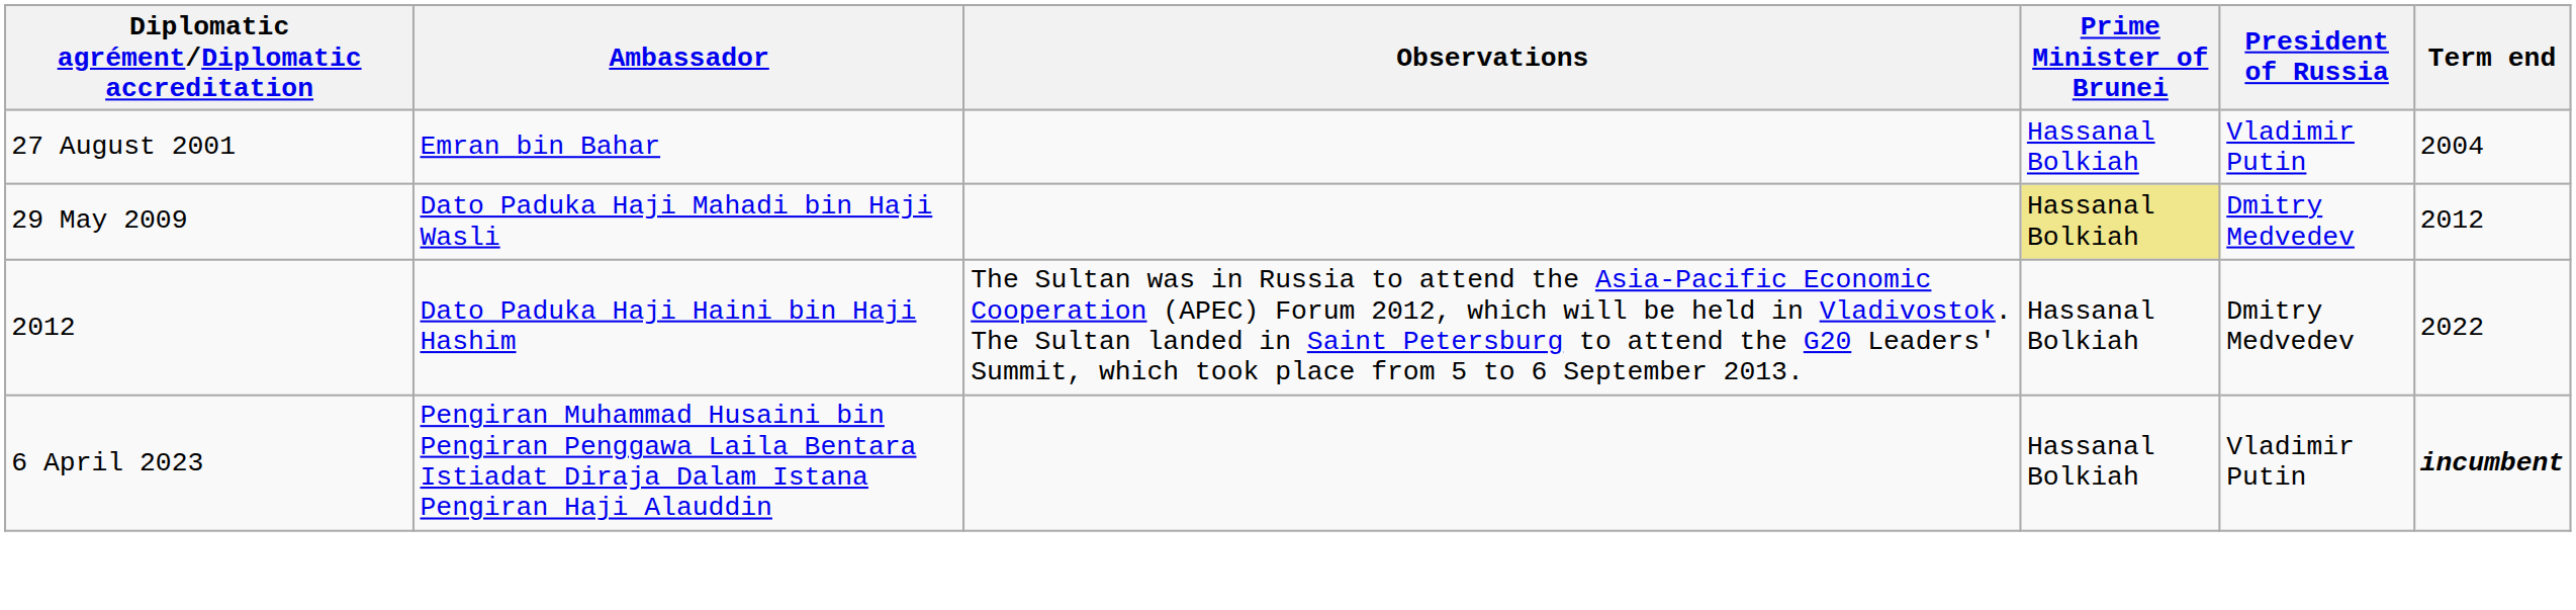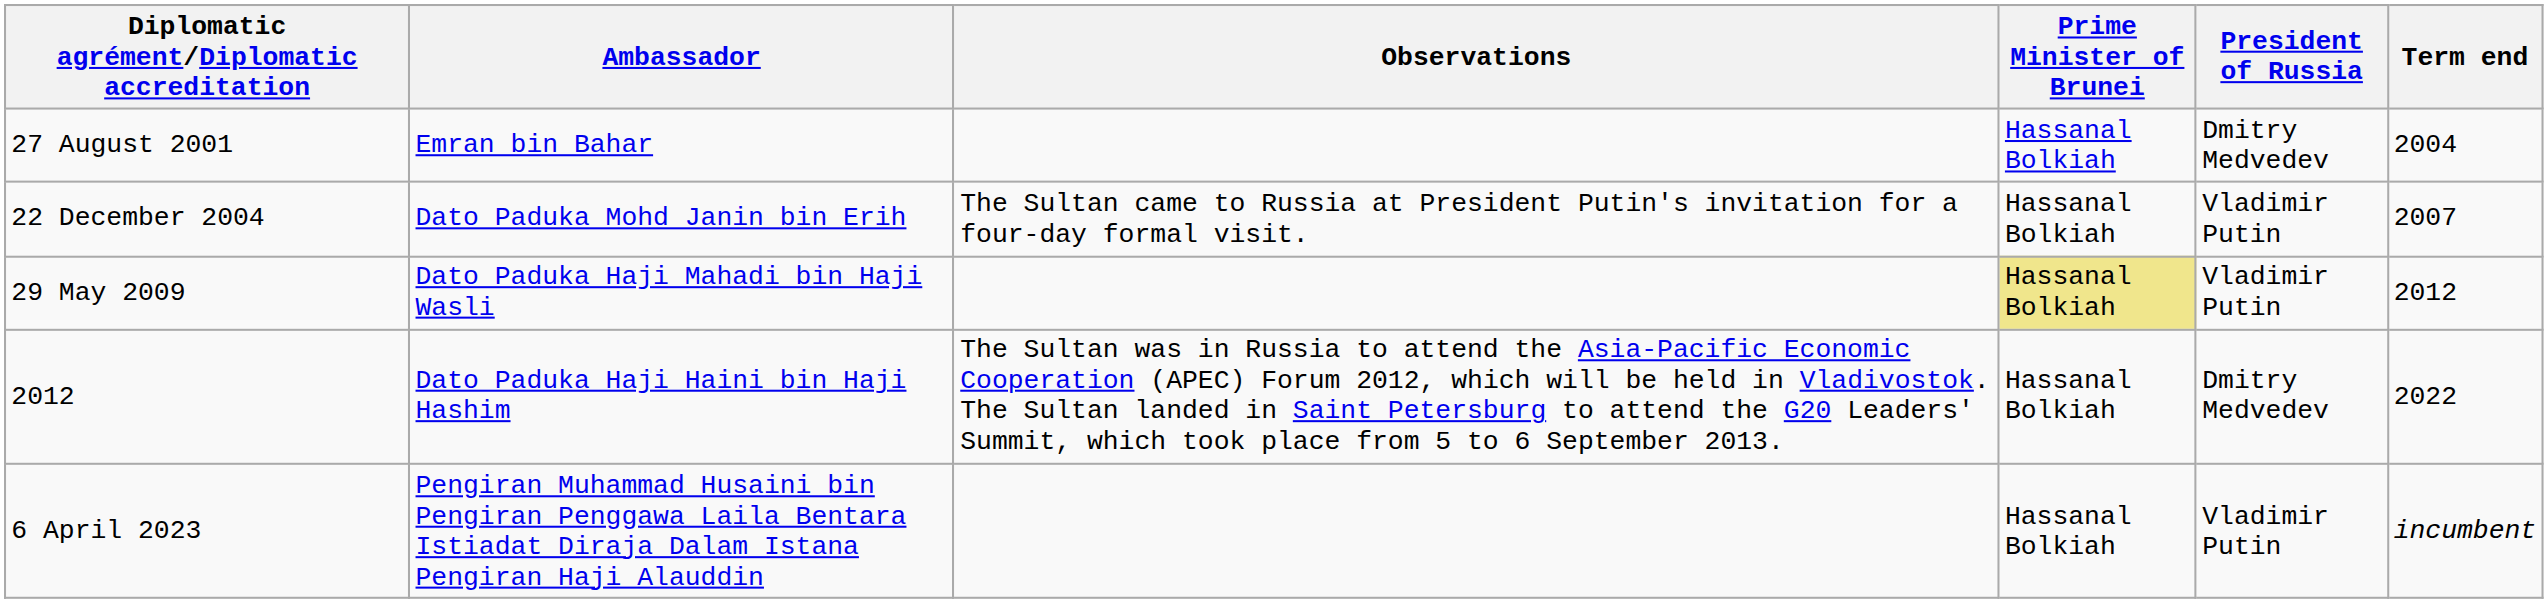27 August 2001 | President of Russia: Vladimir Putin -> Dmitry Medvedev
+ row: 22 December 2004 | Dato Paduka Mohd Janin bin Erih | The Sultan came to Russia at President Putin's invitation for a four-day formal visit. | Hassanal Bolkiah | Vladimir Putin | 2007
29 May 2009 | President of Russia: Dmitry Medvedev -> Vladimir Putin
6 April 2023 | Term end: bold -> normal
